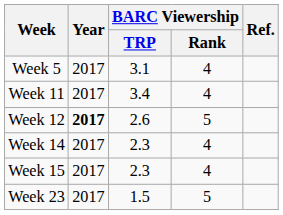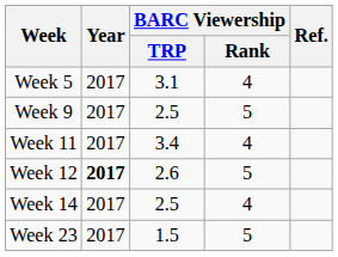+ row: Week 9 | 2017 | 2.5 | 5
Week 14 | BARC Viewership / TRP: 2.3 -> 2.5
- row: Week 15 | 2017 | 2.3 | 4
